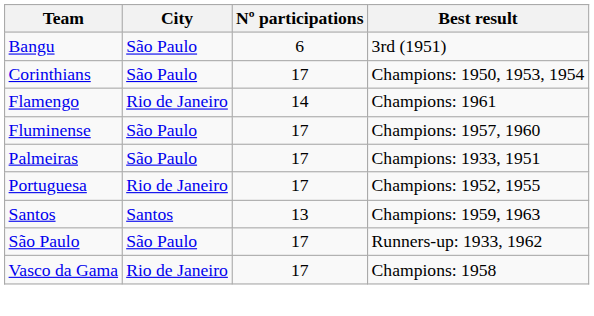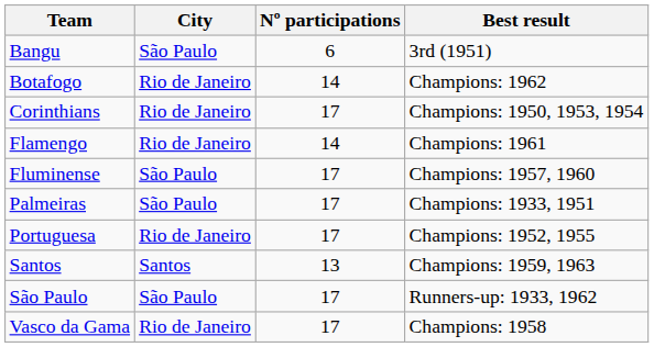+ row: Botafogo | Rio de Janeiro | 14 | Champions: 1962
Corinthians | City: São Paulo -> Rio de Janeiro
